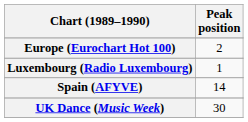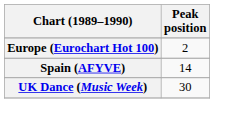- row: Luxembourg (Radio Luxembourg) | 1
